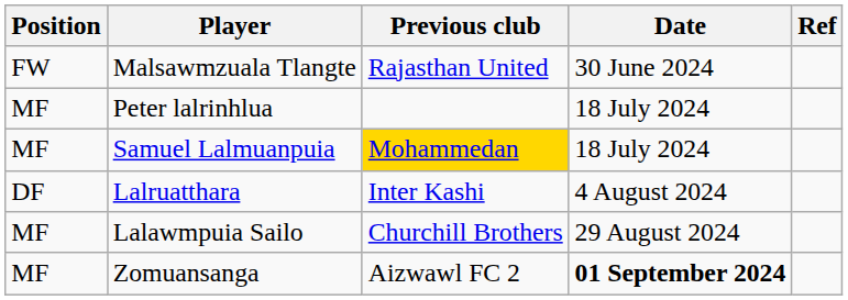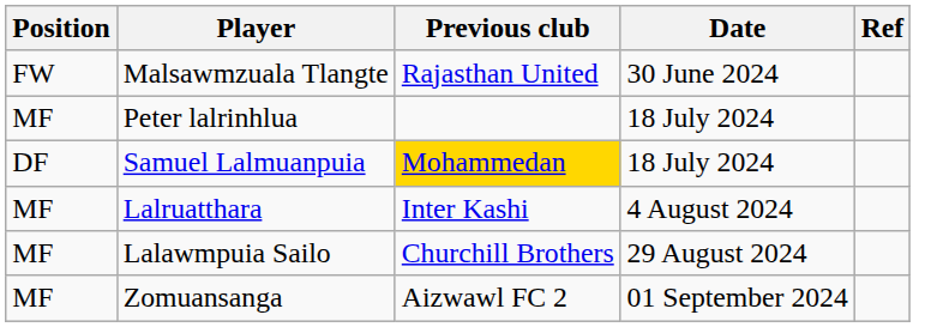Samuel Lalmuanpuia | Position: MF -> DF
Lalruatthara | Position: DF -> MF
Zomuansanga | Date: bold -> normal
